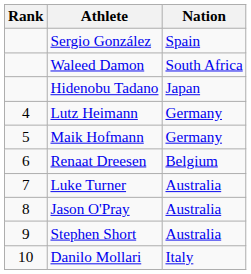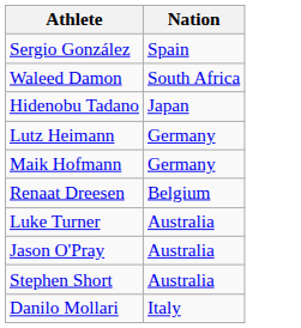- column: Rank | 4 | 5 | 6 | 7 | 8 | 9 | 10
